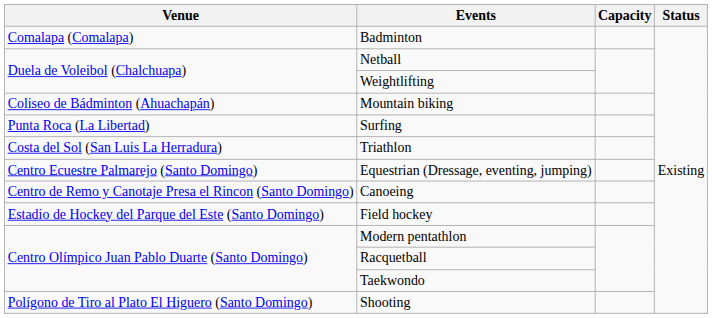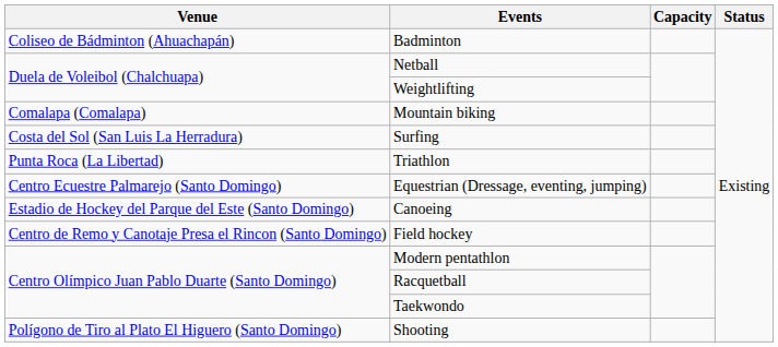Badminton | Venue: Comalapa (Comalapa) -> Coliseo de Bádminton (Ahuachapán)
Mountain biking | Venue: Coliseo de Bádminton (Ahuachapán) -> Comalapa (Comalapa)
Surfing | Venue: Punta Roca (La Libertad) -> Costa del Sol (San Luis La Herradura)
Triathlon | Venue: Costa del Sol (San Luis La Herradura) -> Punta Roca (La Libertad)
Canoeing | Venue: Centro de Remo y Canotaje Presa el Rincon (Santo Domingo) -> Estadio de Hockey del Parque del Este (Santo Domingo)
Field hockey | Venue: Estadio de Hockey del Parque del Este (Santo Domingo) -> Centro de Remo y Canotaje Presa el Rincon (Santo Domingo)
